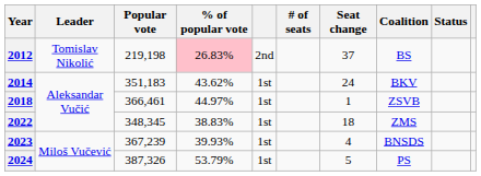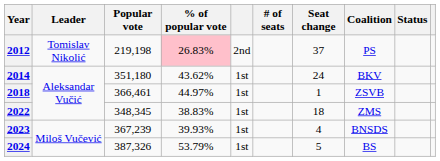2012 | Coalition: BS -> PS
2014 | Popular vote: 351,183 -> 351,180
2024 | Coalition: PS -> BS
